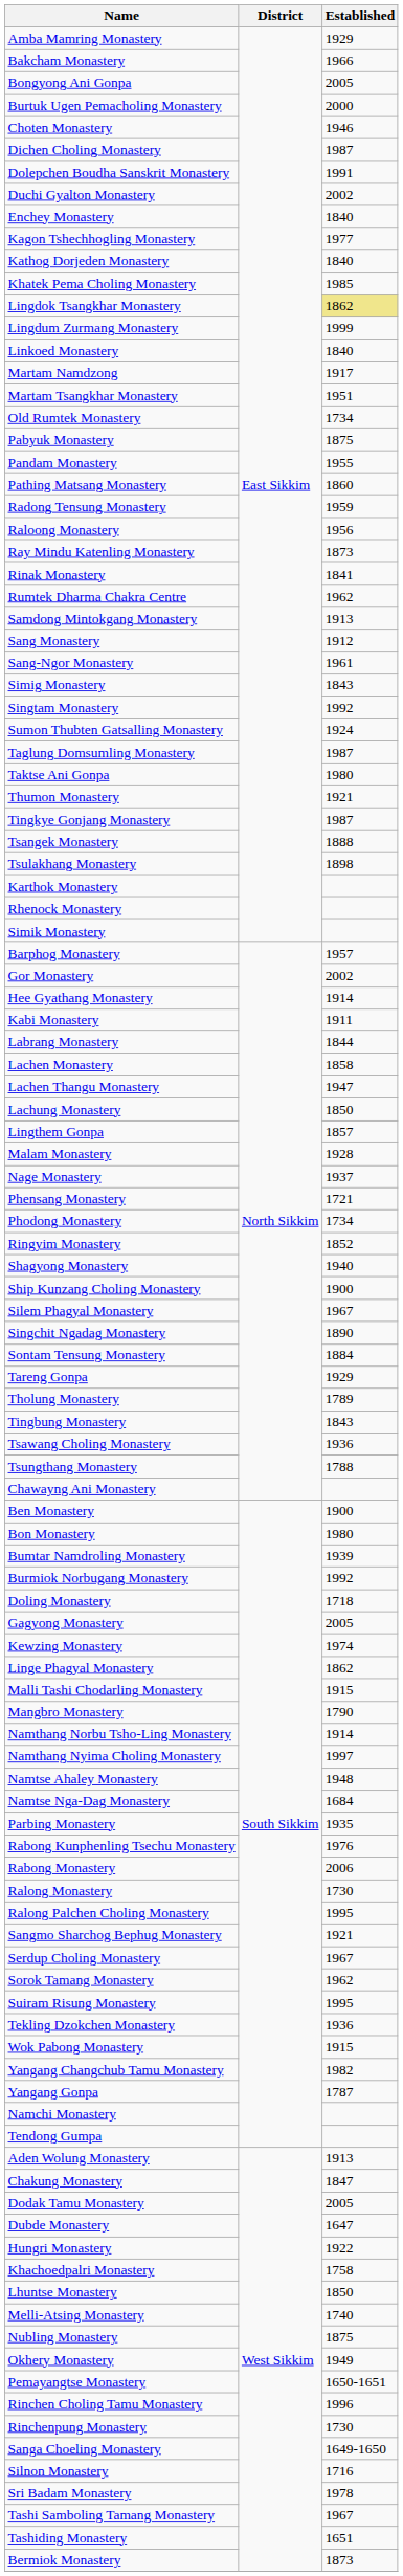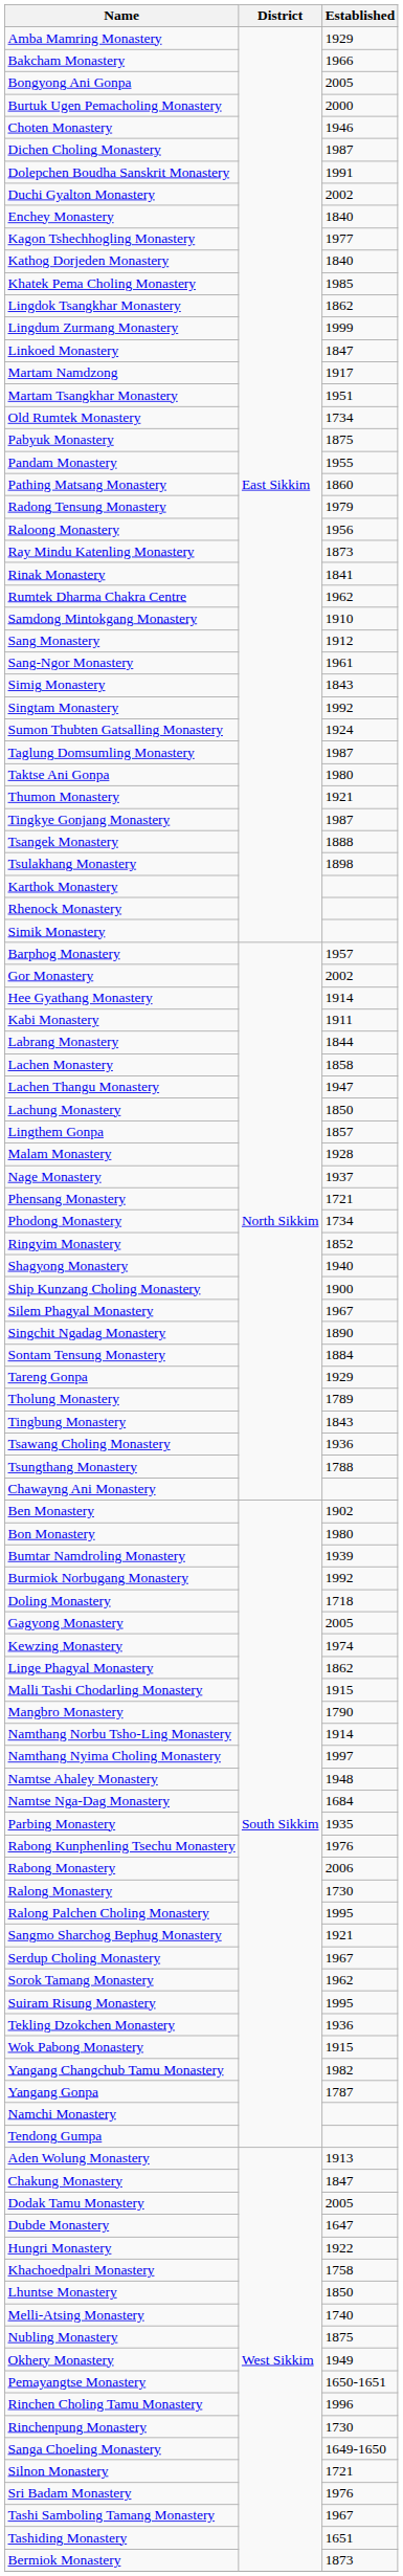Lingdok Tsangkhar Monastery | Established: khaki background -> no background
Linkoed Monastery | Established: 1840 -> 1847
Radong Tensung Monastery | Established: 1959 -> 1979
Samdong Mintokgang Monastery | Established: 1913 -> 1910
Ben Monastery | Established: 1900 -> 1902
Silnon Monastery | Established: 1716 -> 1721
Sri Badam Monastery | Established: 1978 -> 1976
